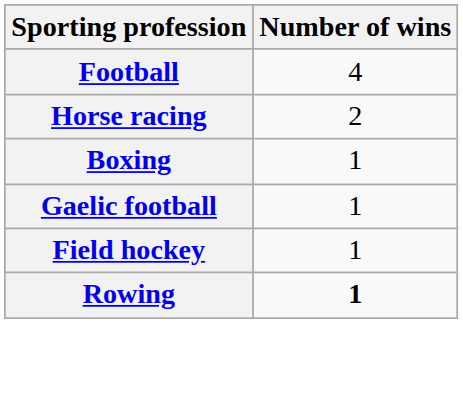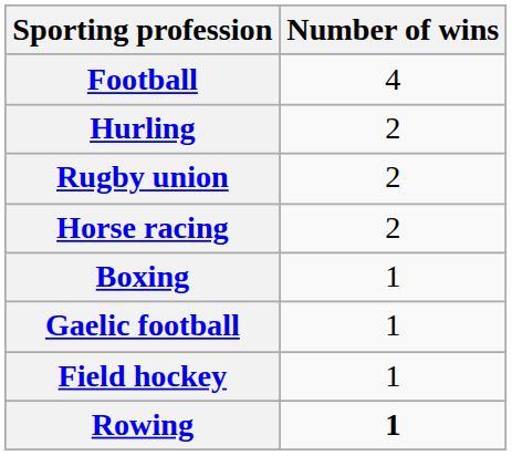+ row: Hurling | 2
+ row: Rugby union | 2
